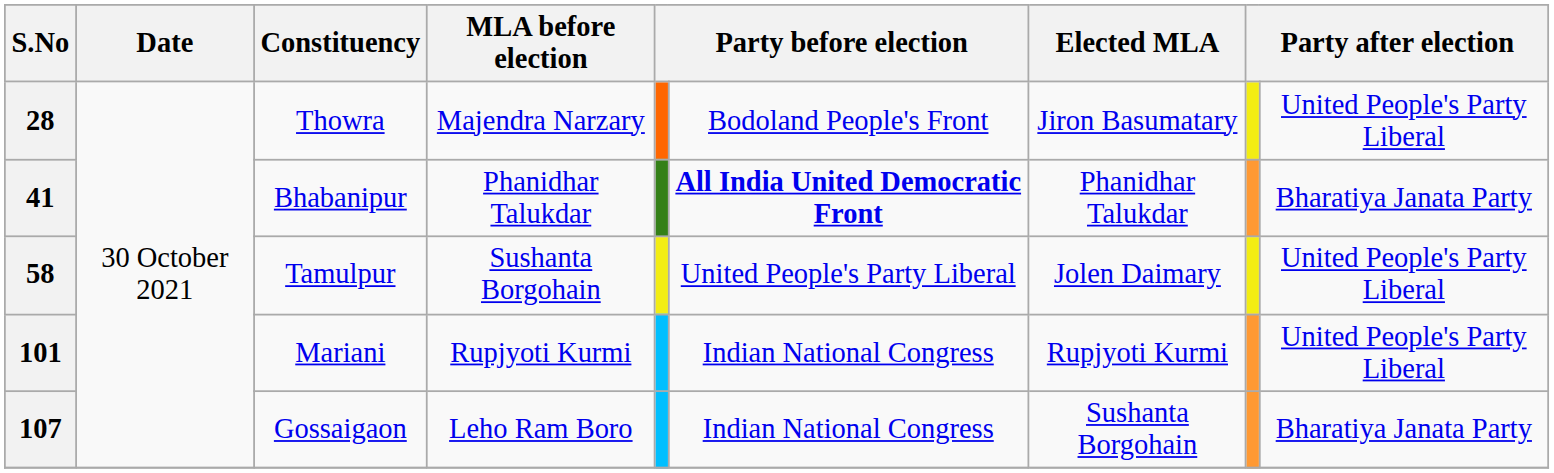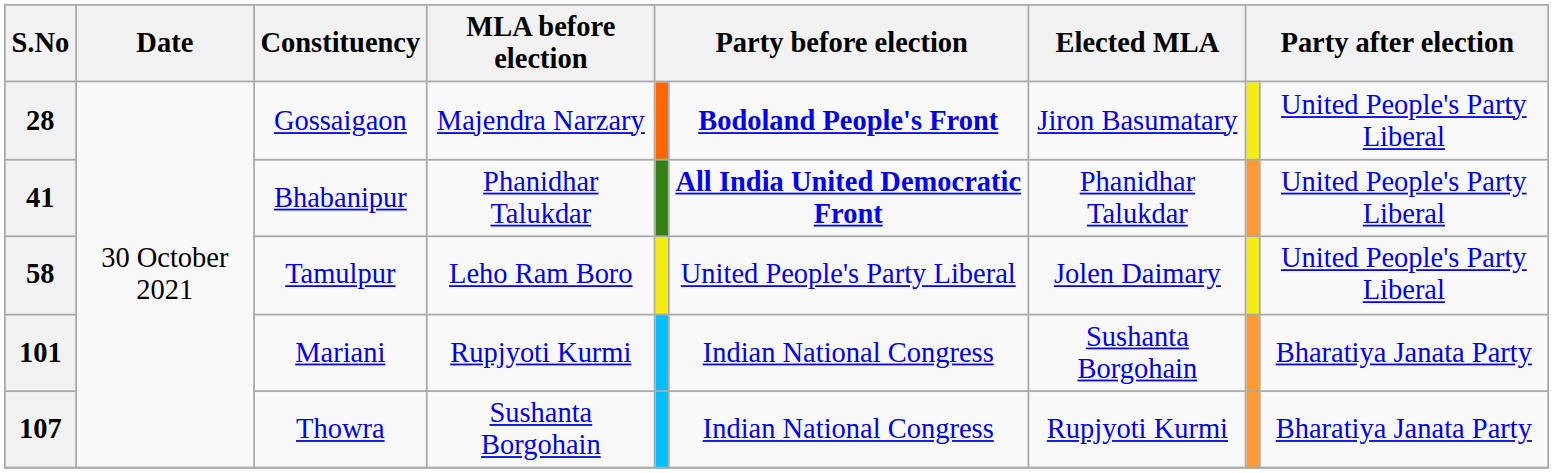28 | Constituency: Thowra -> Gossaigaon
28 | column 6: normal -> bold
41 | column 9: Bharatiya Janata Party -> United People's Party Liberal
58 | MLA before election: Sushanta Borgohain -> Leho Ram Boro
101 | Elected MLA: Rupjyoti Kurmi -> Sushanta Borgohain
101 | column 9: United People's Party Liberal -> Bharatiya Janata Party
107 | Constituency: Gossaigaon -> Thowra
107 | MLA before election: Leho Ram Boro -> Sushanta Borgohain
107 | Elected MLA: Sushanta Borgohain -> Rupjyoti Kurmi
